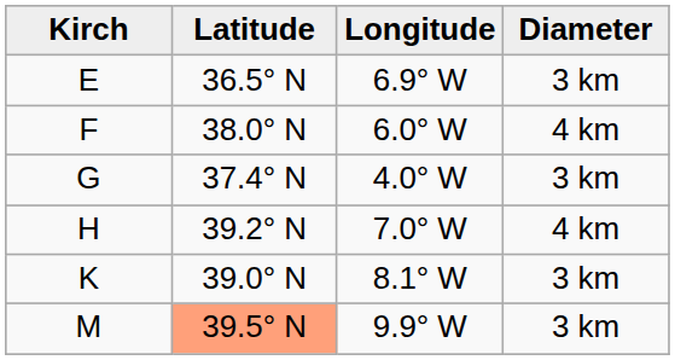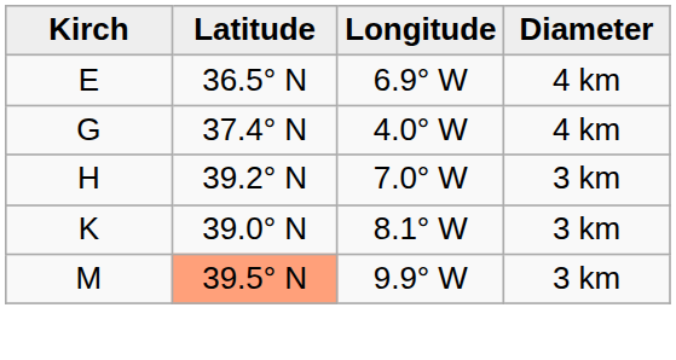E | Diameter: 3 km -> 4 km
- row: F | 38.0° N | 6.0° W | 4 km
G | Diameter: 3 km -> 4 km
H | Diameter: 4 km -> 3 km
